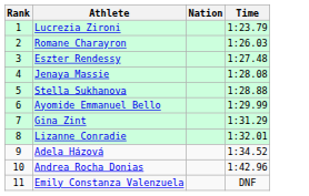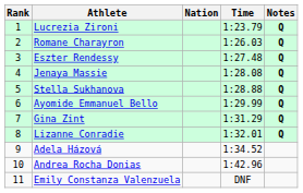+ column: Notes | Q | Q | Q | Q | Q | Q | Q | Q
